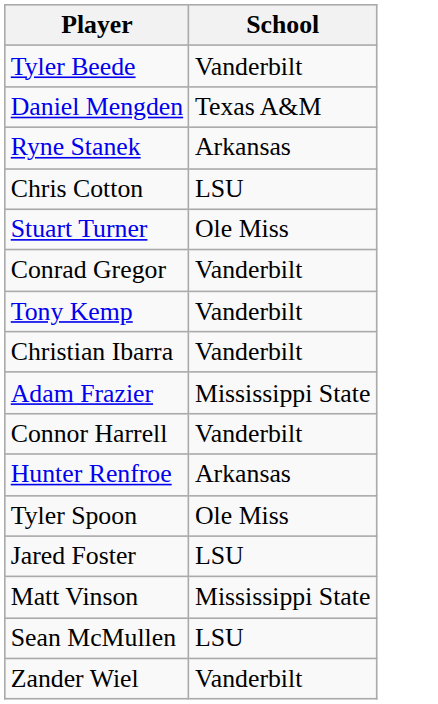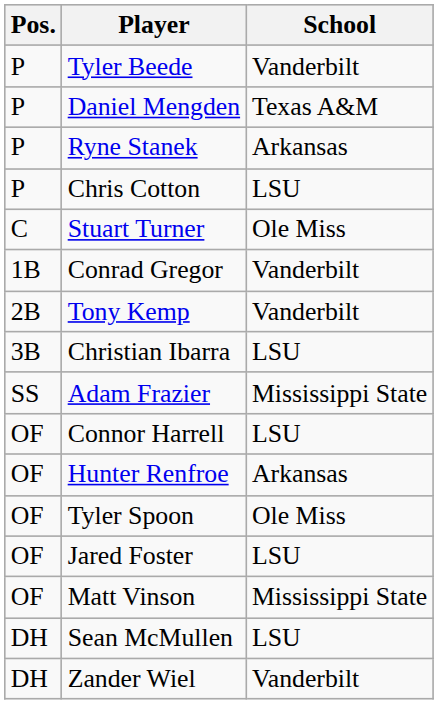+ column: Pos. | P | P | P | P | C | 1B | 2B | 3B | SS | OF | OF | OF | OF | OF | DH | DH
Christian Ibarra | School: Vanderbilt -> LSU
Connor Harrell | School: Vanderbilt -> LSU
